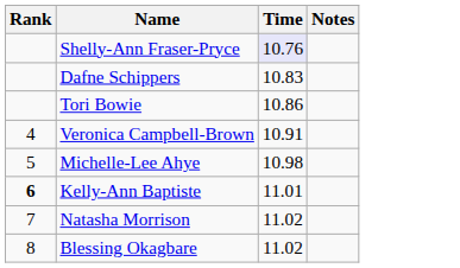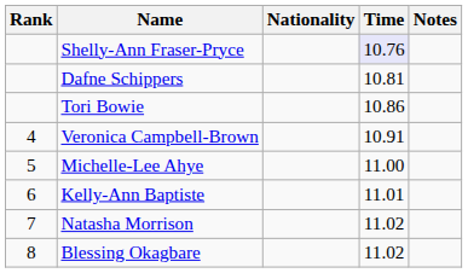+ column: Nationality
Dafne Schippers | Time: 10.83 -> 10.81
Michelle-Lee Ahye | Time: 10.98 -> 11.00
Kelly-Ann Baptiste | Rank: bold -> normal
